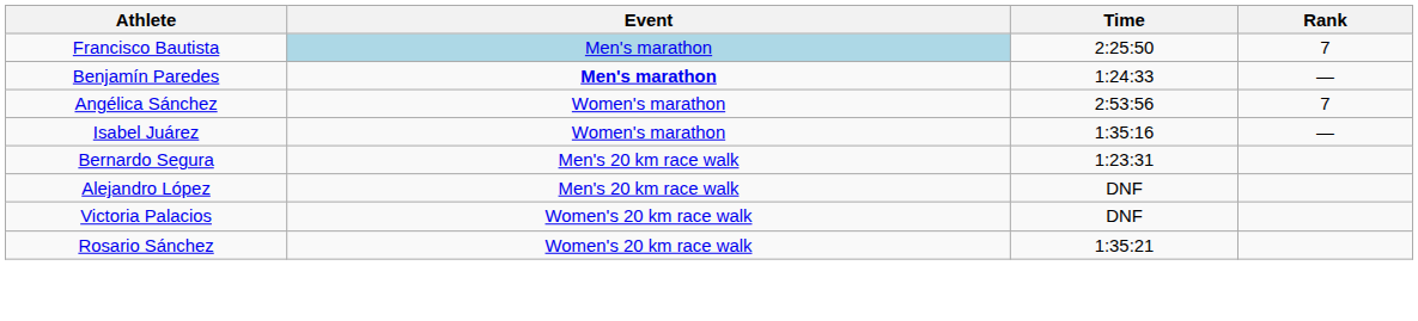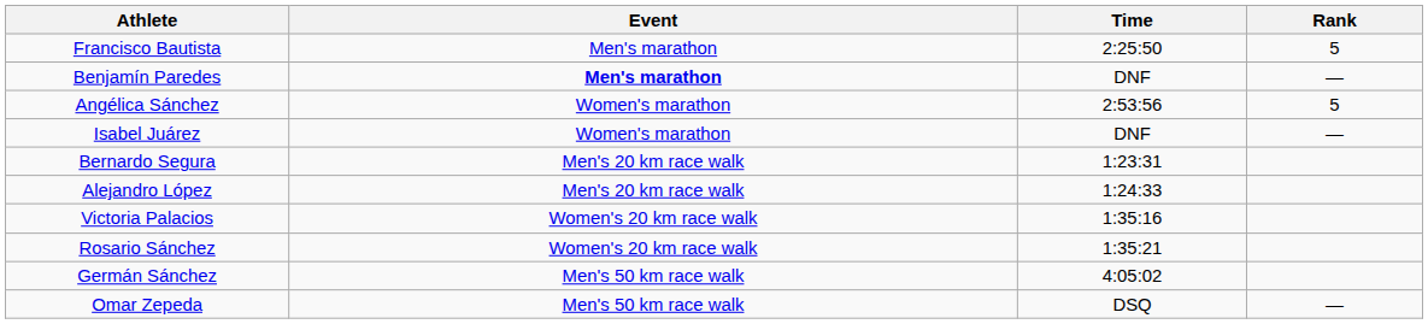Francisco Bautista | Event: lightblue background -> no background
Francisco Bautista | Rank: 7 -> 5
Benjamín Paredes | Time: 1:24:33 -> DNF
Angélica Sánchez | Rank: 7 -> 5
Isabel Juárez | Time: 1:35:16 -> DNF
Alejandro López | Time: DNF -> 1:24:33
Victoria Palacios | Time: DNF -> 1:35:16
+ row: Germán Sánchez | Men's 50 km race walk | 4:05:02
+ row: Omar Zepeda | Men's 50 km race walk | DSQ | —
